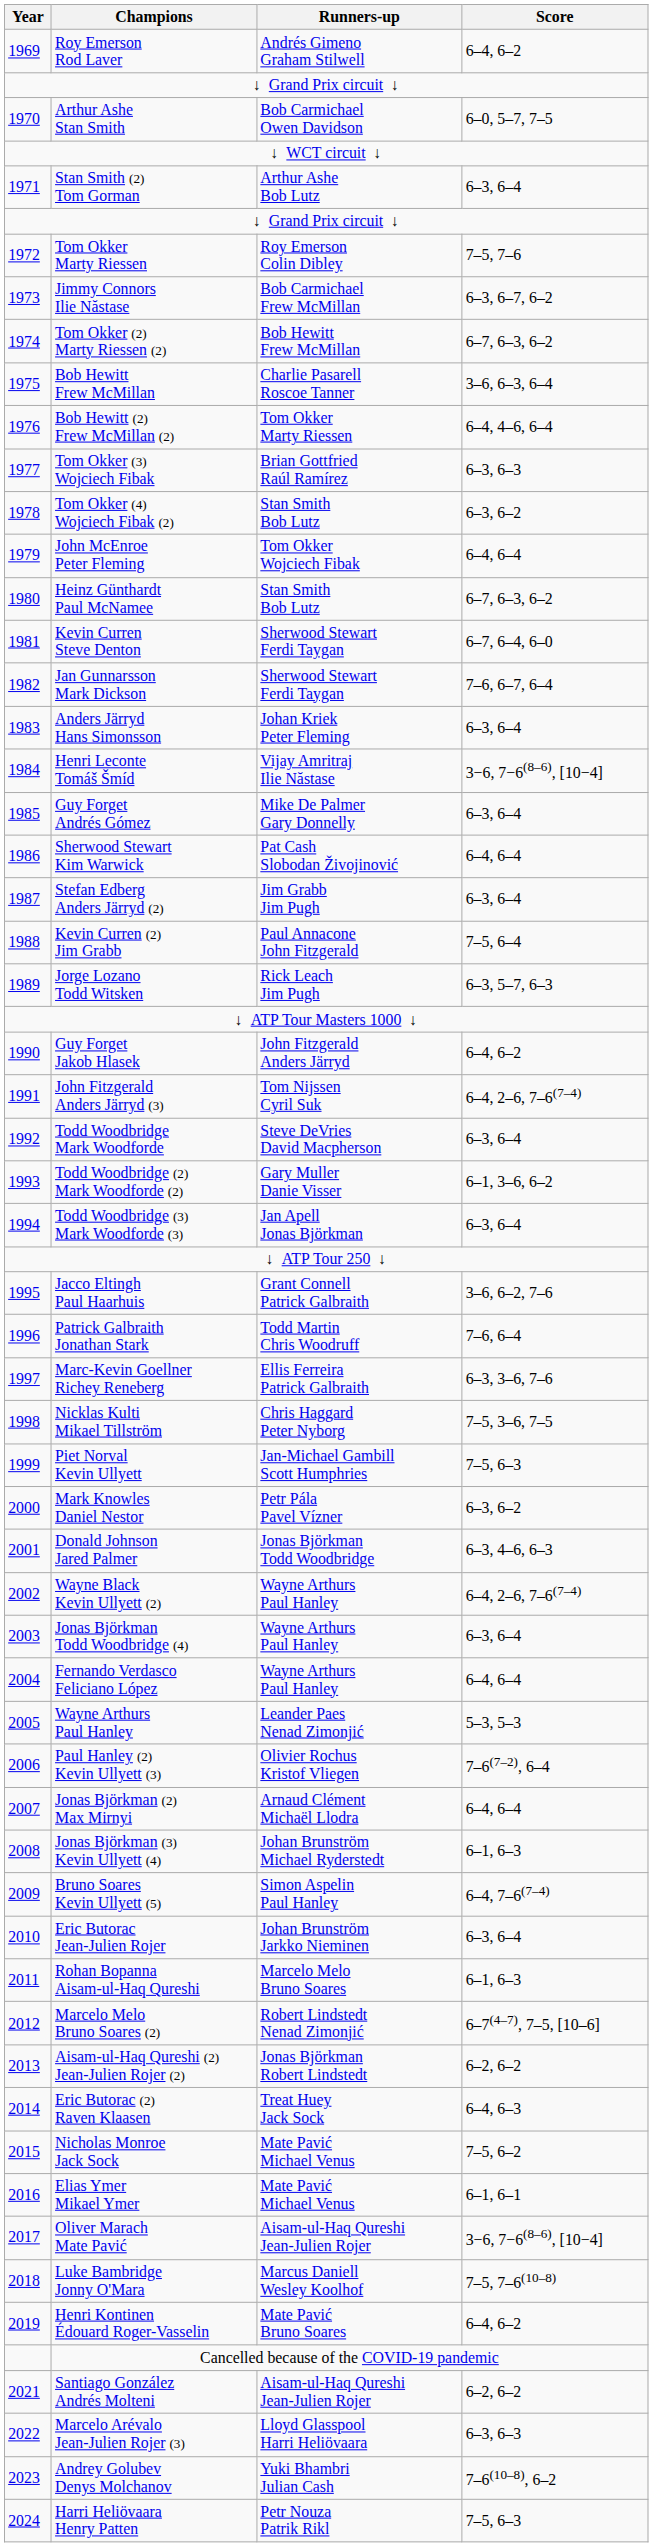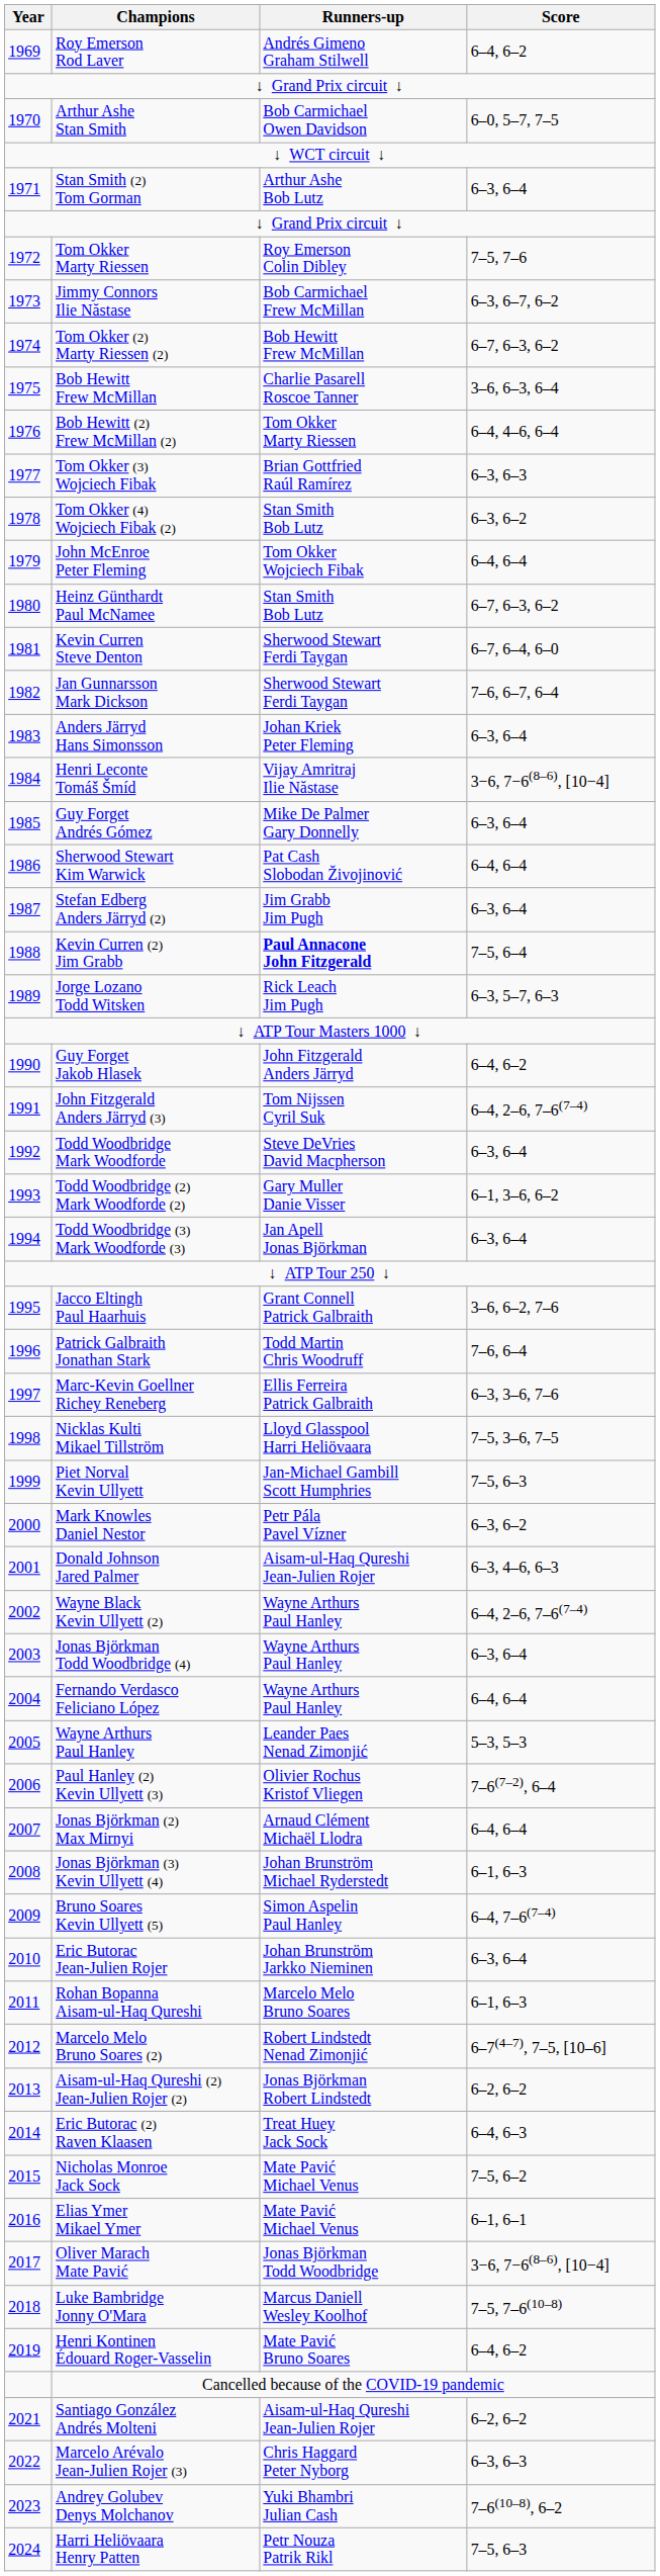Kevin Curren (2) Jim Grabb | Runners-up: normal -> bold
Nicklas Kulti Mikael Tillström | Runners-up: Chris Haggard Peter Nyborg -> Lloyd Glasspool Harri Heliövaara
Donald Johnson Jared Palmer | Runners-up: Jonas Björkman Todd Woodbridge -> Aisam-ul-Haq Qureshi Jean-Julien Rojer
Oliver Marach Mate Pavić | Runners-up: Aisam-ul-Haq Qureshi Jean-Julien Rojer -> Jonas Björkman Todd Woodbridge
Marcelo Arévalo Jean-Julien Rojer (3) | Runners-up: Lloyd Glasspool Harri Heliövaara -> Chris Haggard Peter Nyborg
